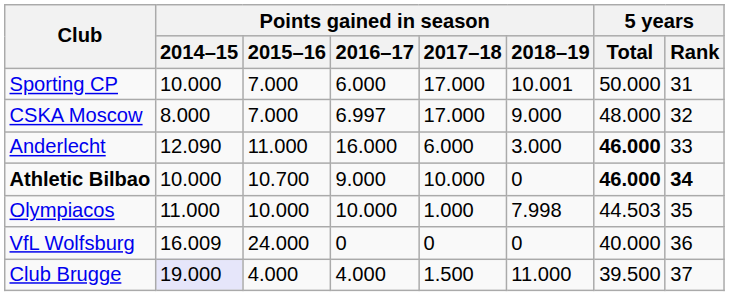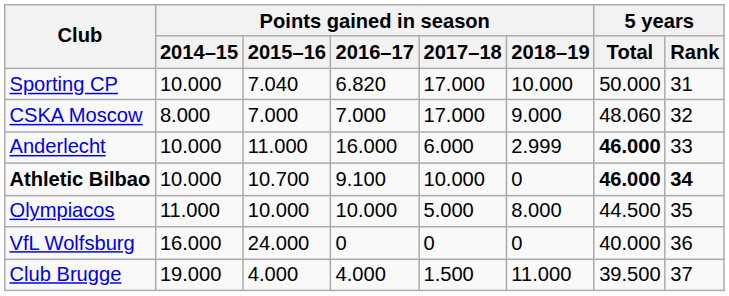Sporting CP | Points gained in season / 2015–16: 7.000 -> 7.040
Sporting CP | Points gained in season / 2016–17: 6.000 -> 6.820
Sporting CP | Points gained in season / 2018–19: 10.001 -> 10.000
CSKA Moscow | Points gained in season / 2016–17: 6.997 -> 7.000
CSKA Moscow | 5 years / Total: 48.000 -> 48.060
Anderlecht | Points gained in season / 2014–15: 12.090 -> 10.000
Anderlecht | Points gained in season / 2018–19: 3.000 -> 2.999
Athletic Bilbao | Points gained in season / 2016–17: 9.000 -> 9.100
Olympiacos | Points gained in season / 2017–18: 1.000 -> 5.000
Olympiacos | Points gained in season / 2018–19: 7.998 -> 8.000
Olympiacos | 5 years / Total: 44.503 -> 44.500
VfL Wolfsburg | Points gained in season / 2014–15: 16.009 -> 16.000
Club Brugge | Points gained in season / 2014–15: lavender background -> no background
